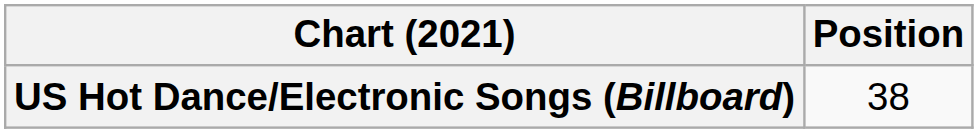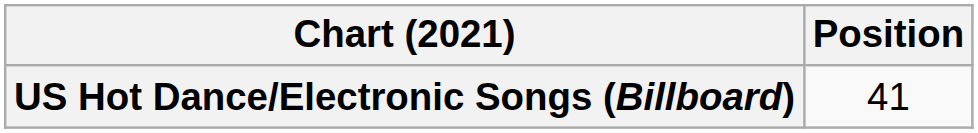US Hot Dance/Electronic Songs (Billboard) | Position: 38 -> 41
